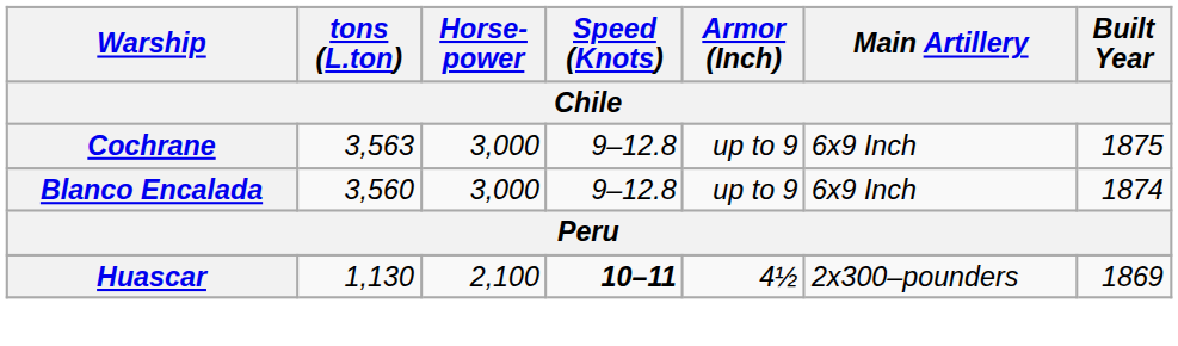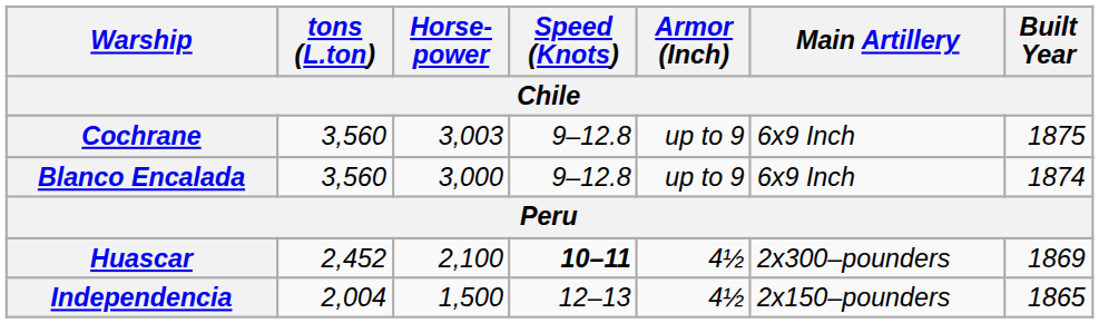Cochrane | tons (L.ton): 3,563 -> 3,560
Cochrane | Horse- power: 3,000 -> 3,003
Huascar | tons (L.ton): 1,130 -> 2,452
+ row: Independencia | 2,004 | 1,500 | 12–13 | 4½ | 2x150–pounders | 1865
